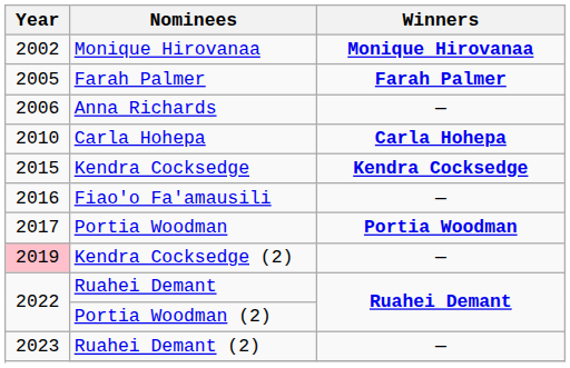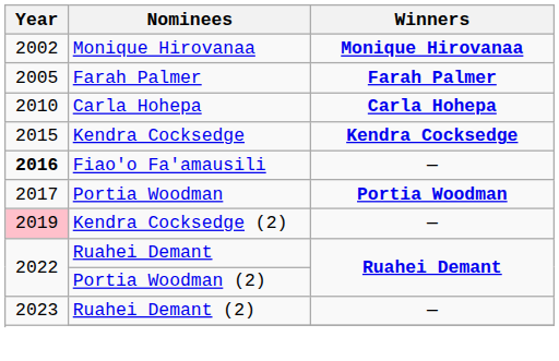- row: 2006 | Anna Richards | —
Fiao'o Fa'amausili | Year: normal -> bold
